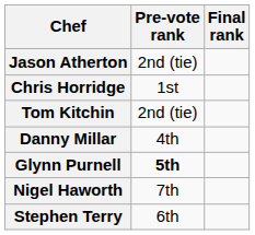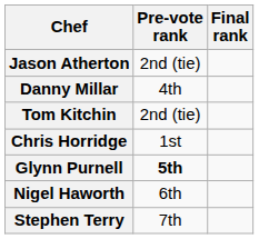rows swapped: Chris Horridge <-> Danny Millar
Nigel Haworth | Pre-vote rank: 7th -> 6th
Stephen Terry | Pre-vote rank: 6th -> 7th
